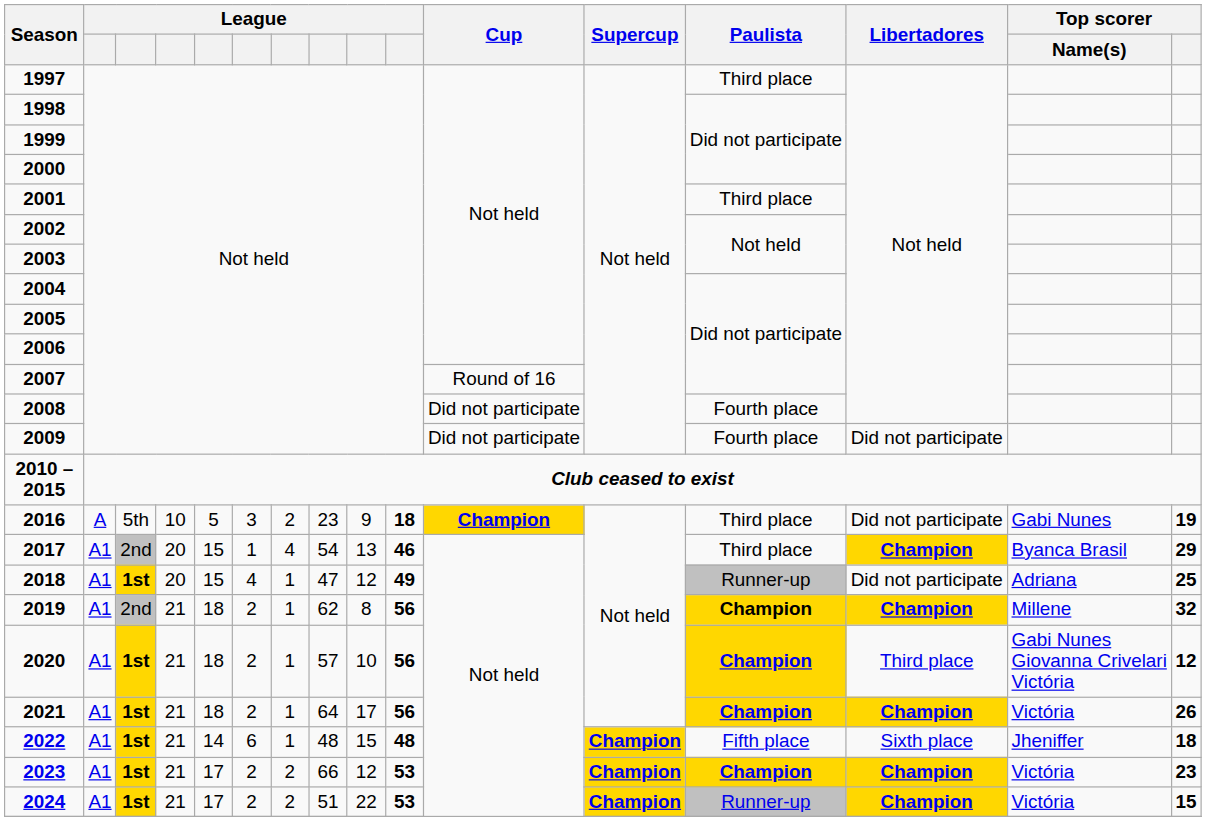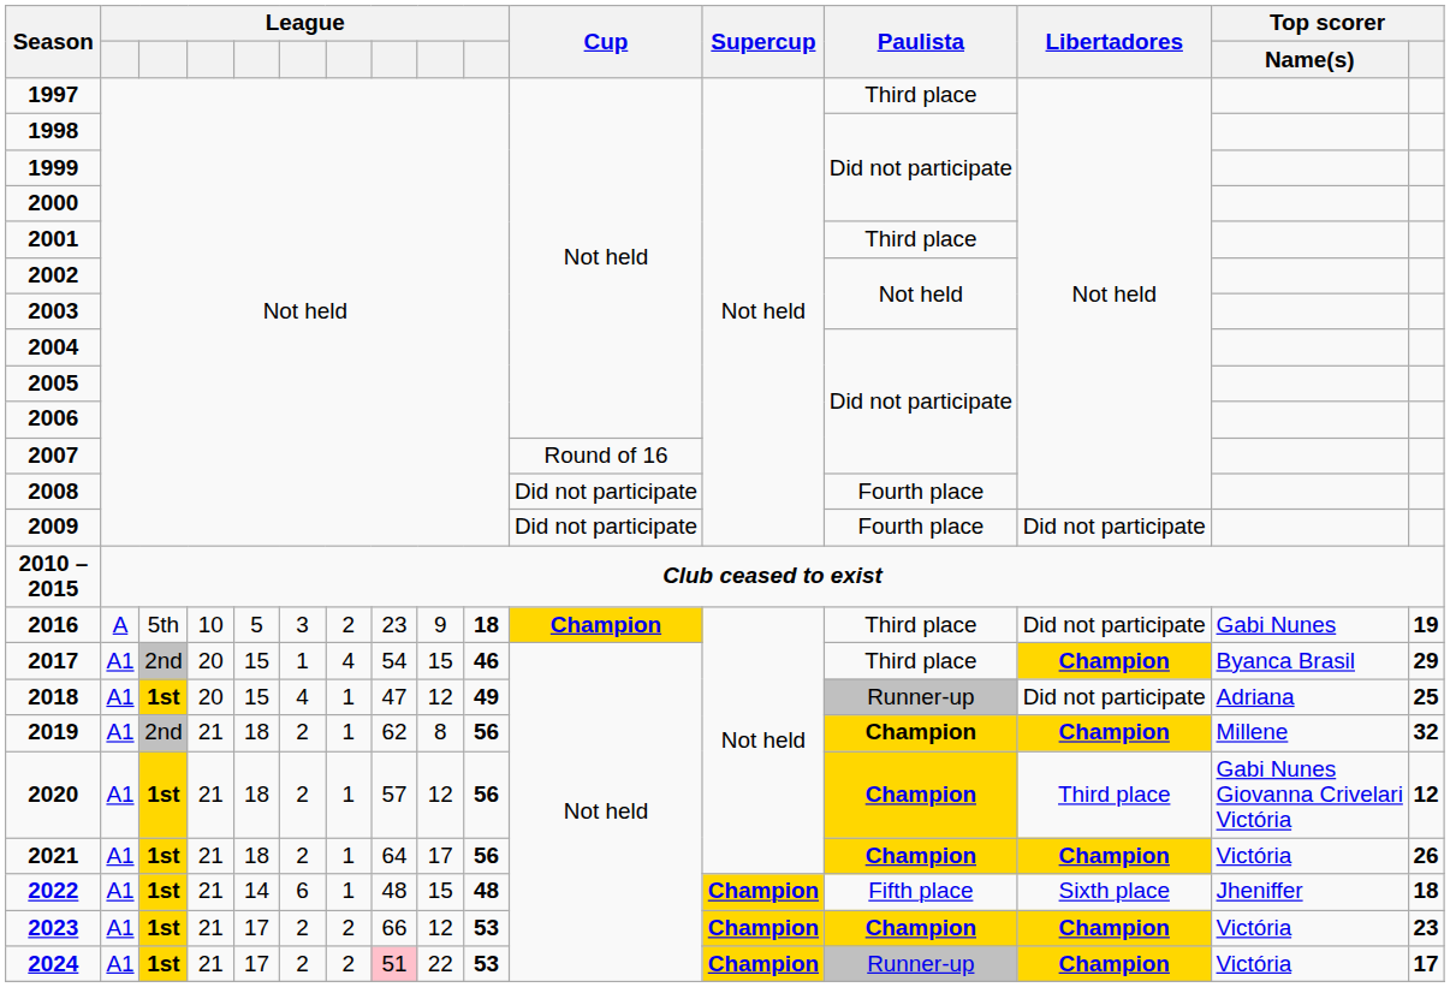2017 | column 9: 13 -> 15
2020 | column 9: 10 -> 12
2024 | column 8: no background -> pink background
2024 | Top scorer: 15 -> 17
